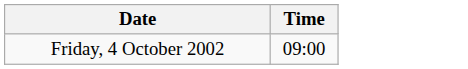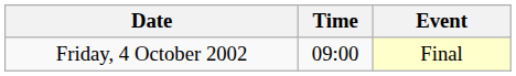+ column: Event | Final
